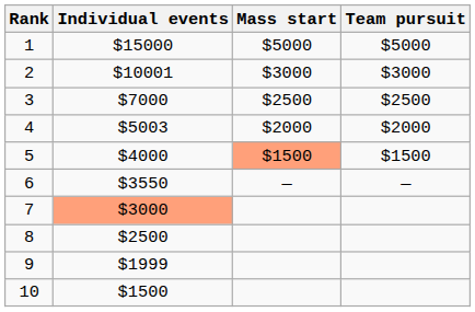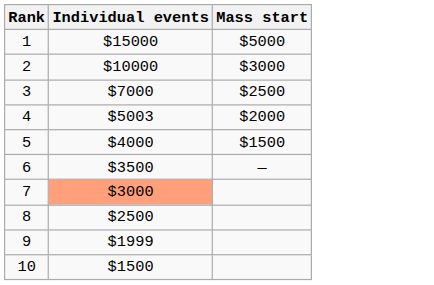- column: Team pursuit | $5000 | $3000 | $2500 | $2000 | $1500 | —
2 | Individual events: $10001 -> $10000
5 | Mass start: lightsalmon background -> no background
6 | Individual events: $3550 -> $3500
